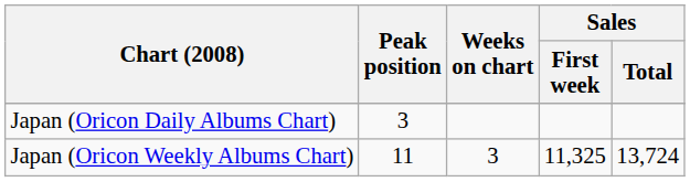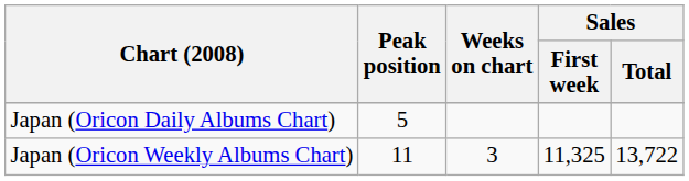Japan (Oricon Daily Albums Chart) | Peak position: 3 -> 5
Japan (Oricon Weekly Albums Chart) | Sales / Total: 13,724 -> 13,722
